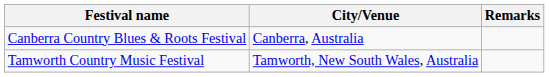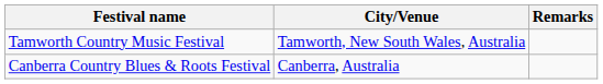rows swapped: Canberra Country Blues & Roots Festival <-> Tamworth Country Music Festival
